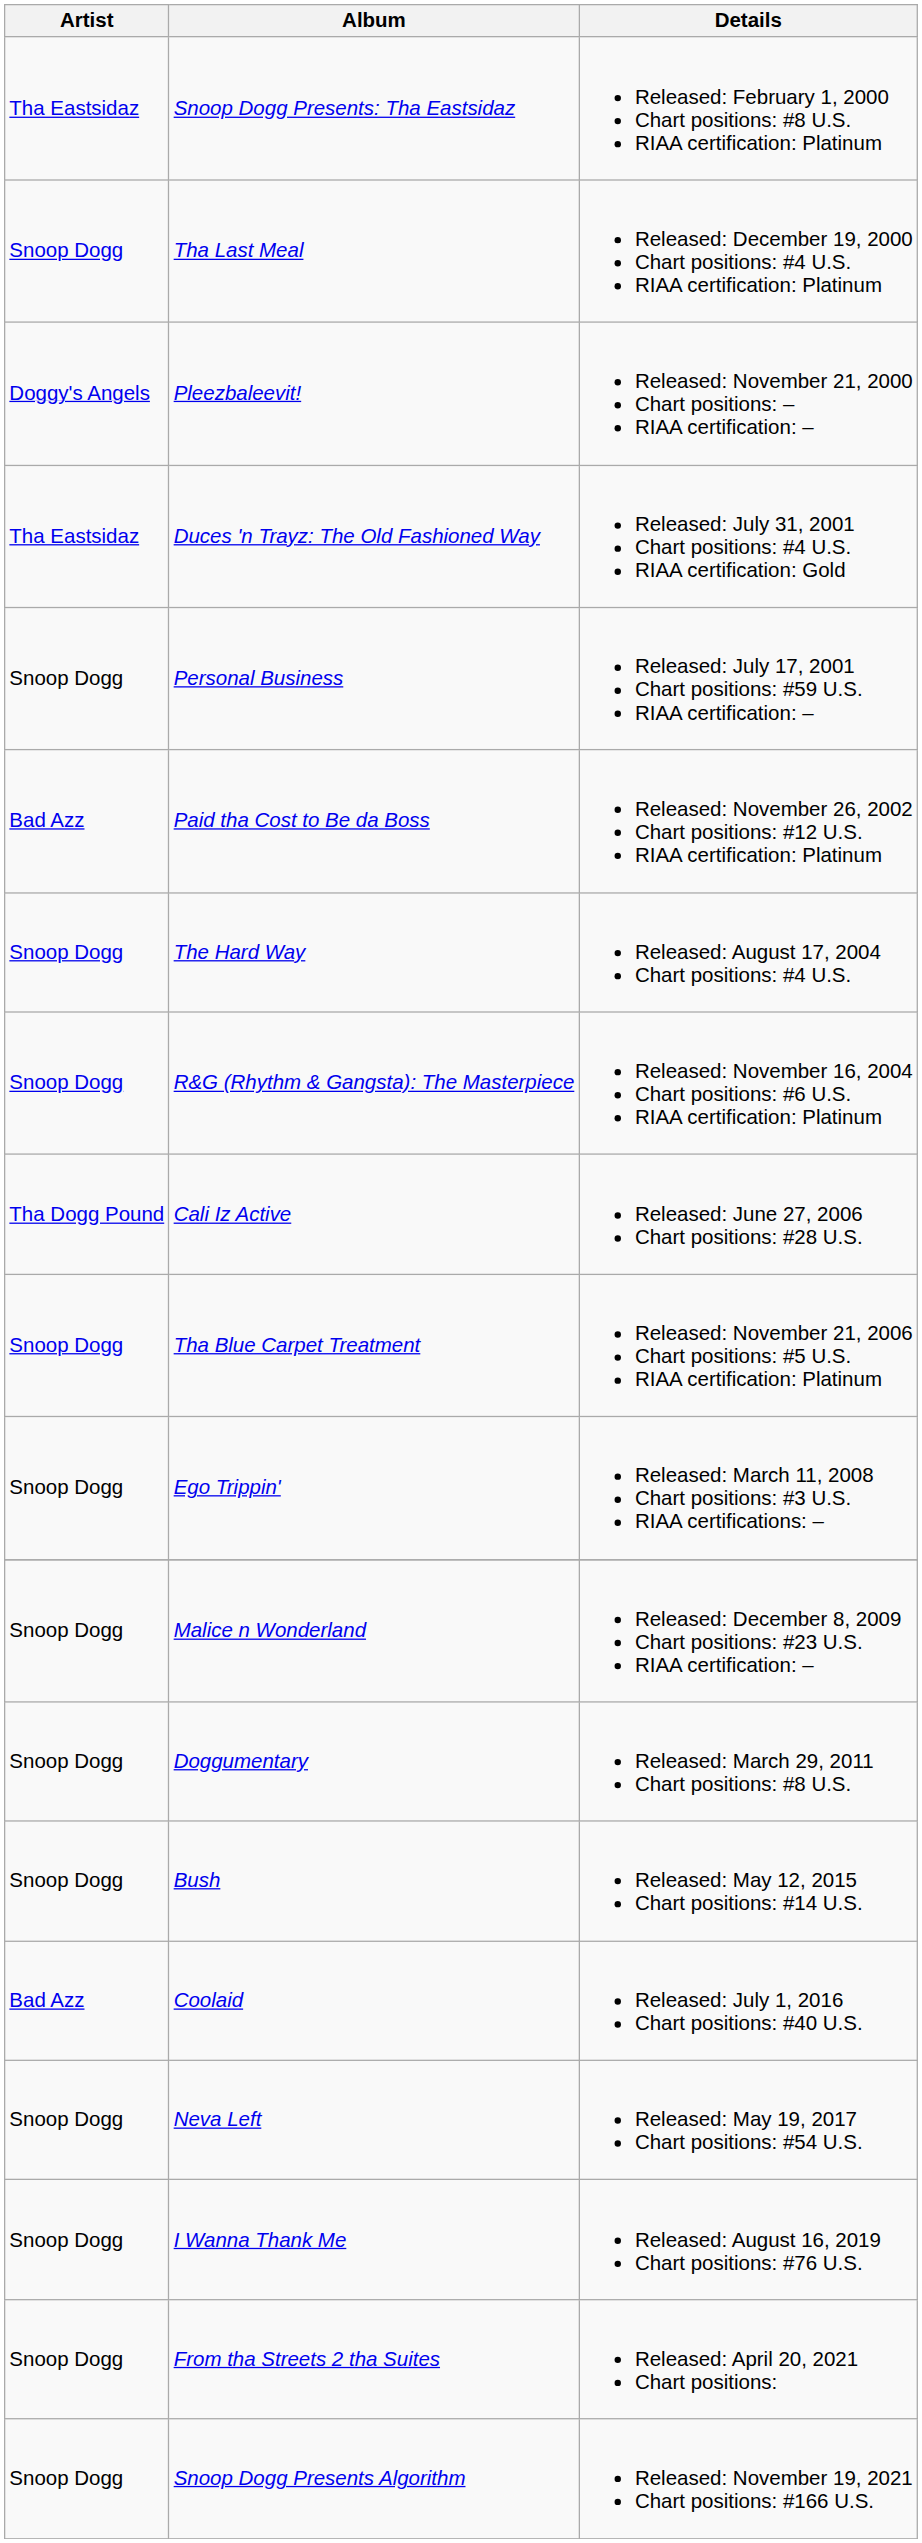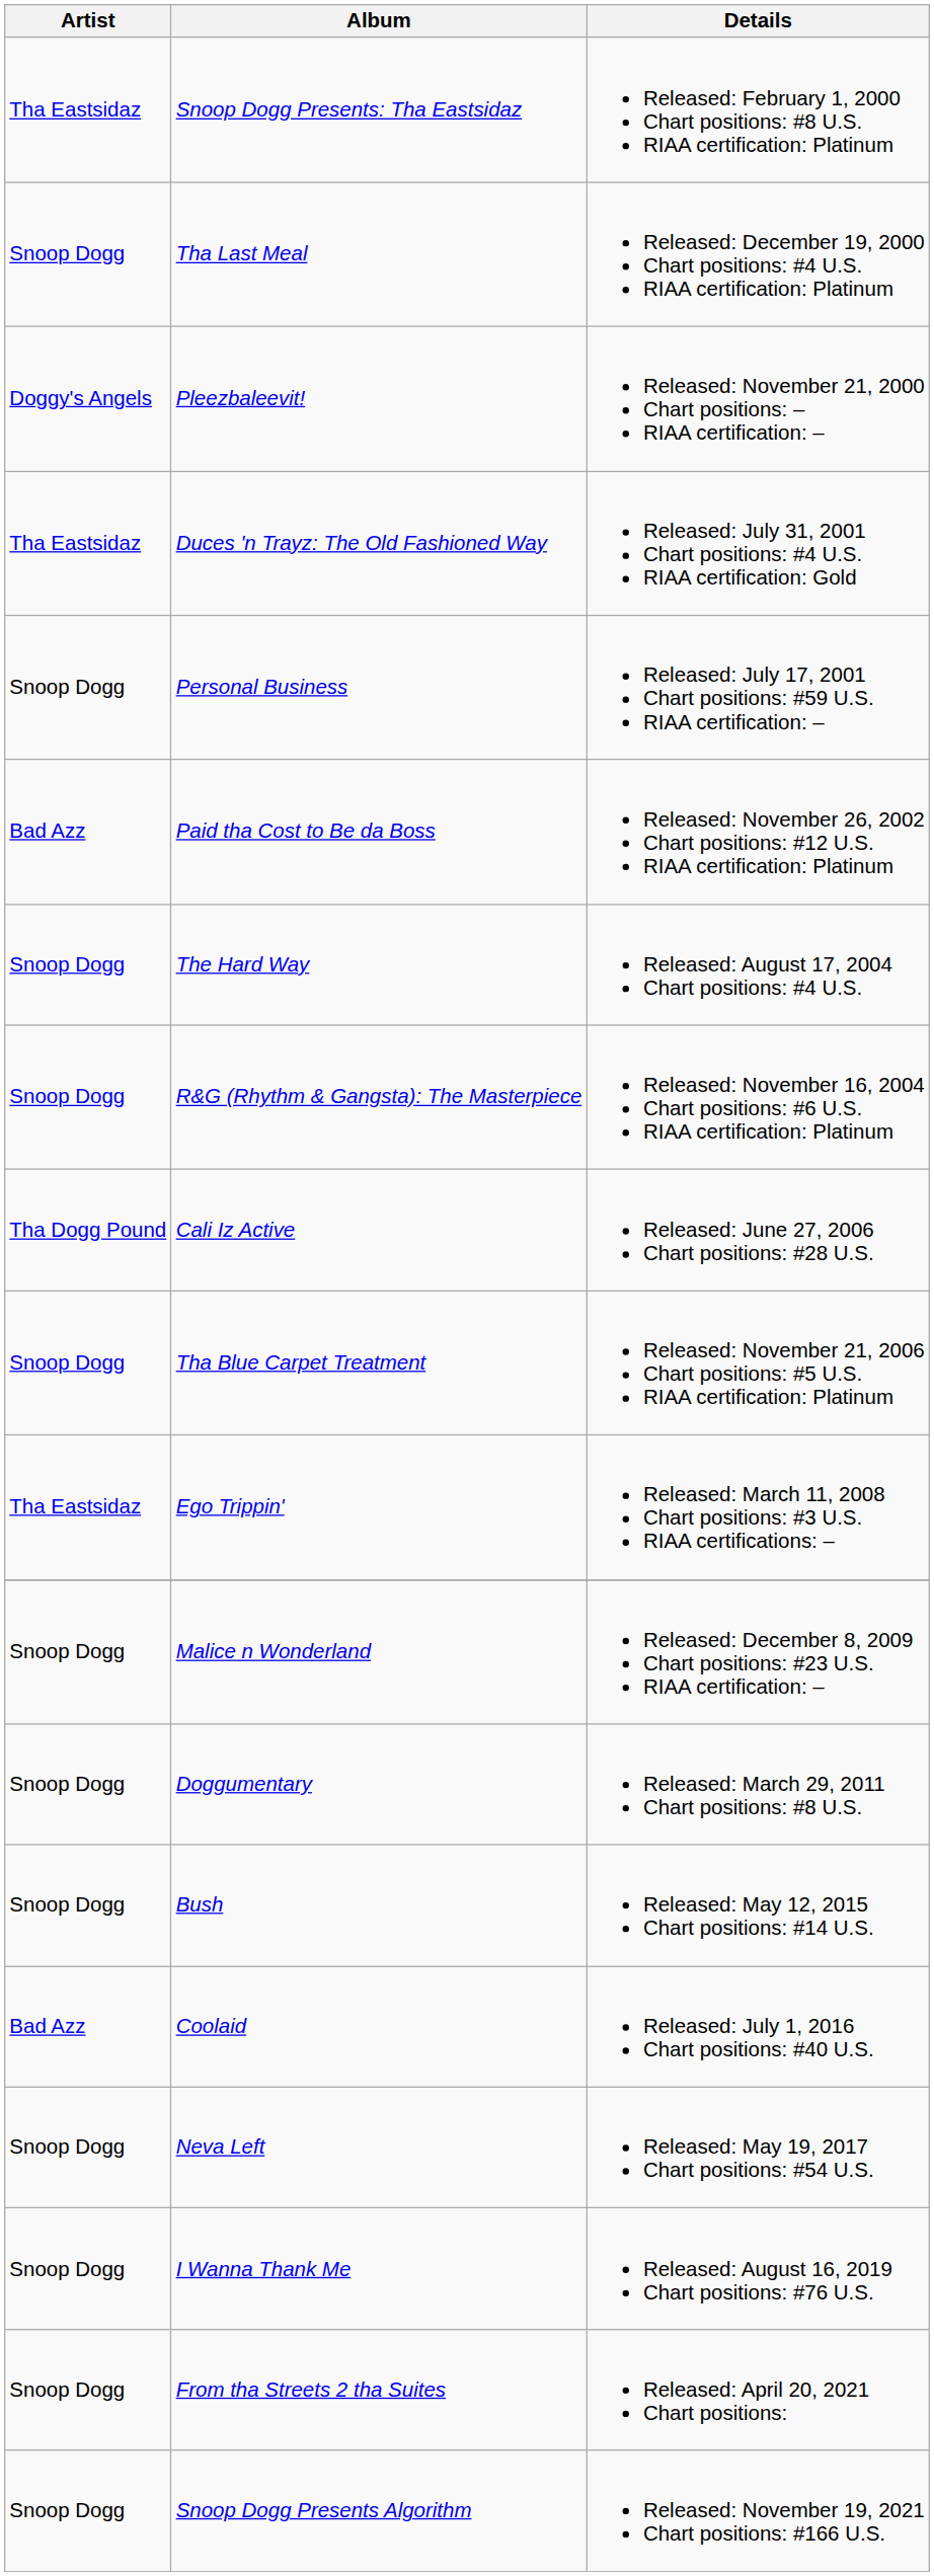Ego Trippin' | Artist: Snoop Dogg -> Tha Eastsidaz
